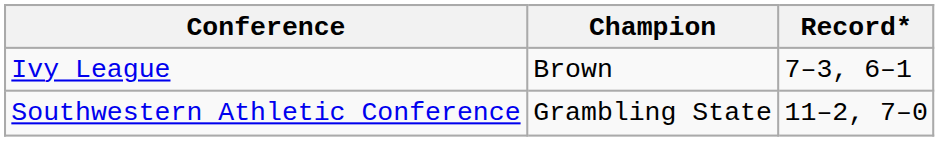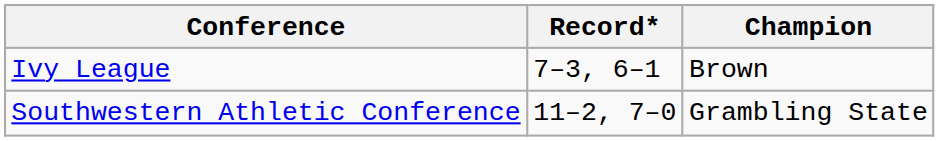columns swapped: Champion <-> Record*
